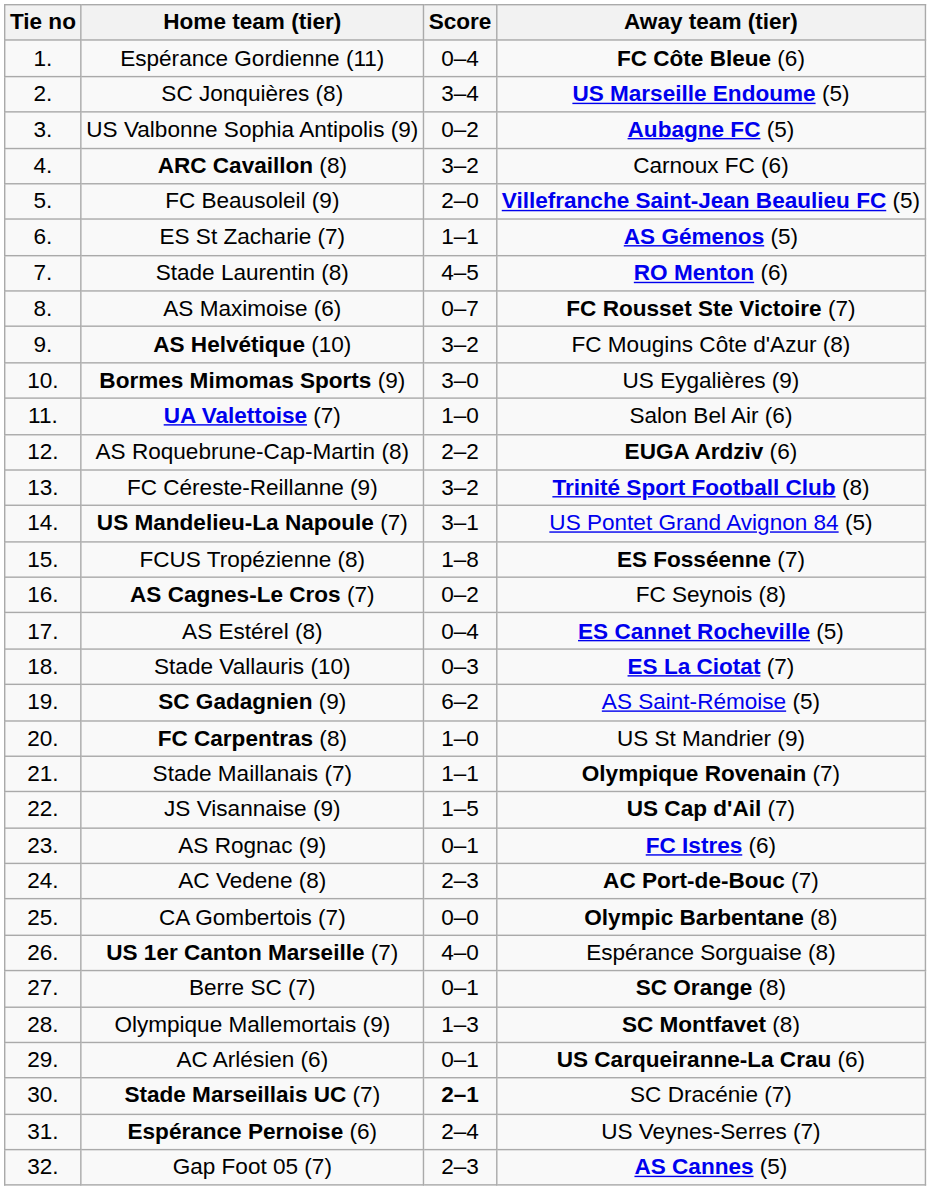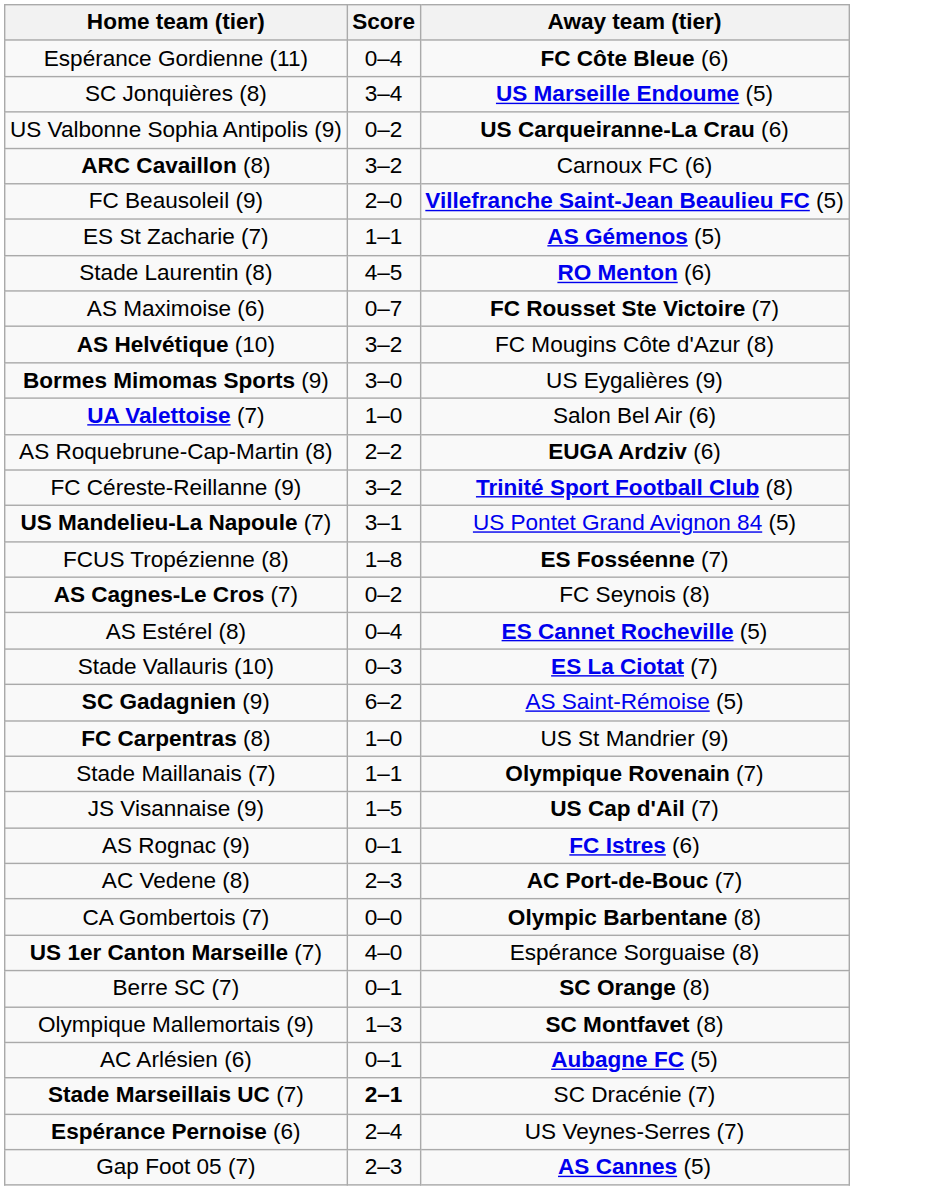- column: Tie no | 1. | 2. | 3. | 4. | 5. | 6. | 7. | 8. | 9. | 10. | 11. | 12. | 13. | 14. | 15. | 16. | 17. | 18. | 19. | 20. | 21. | 22. | 23. | 24. | 25. | 26. | 27. | 28. | 29. | 30. | 31. | 32.
US Valbonne Sophia Antipolis (9) | Away team (tier): Aubagne FC (5) -> US Carqueiranne-La Crau (6)
AC Arlésien (6) | Away team (tier): US Carqueiranne-La Crau (6) -> Aubagne FC (5)
